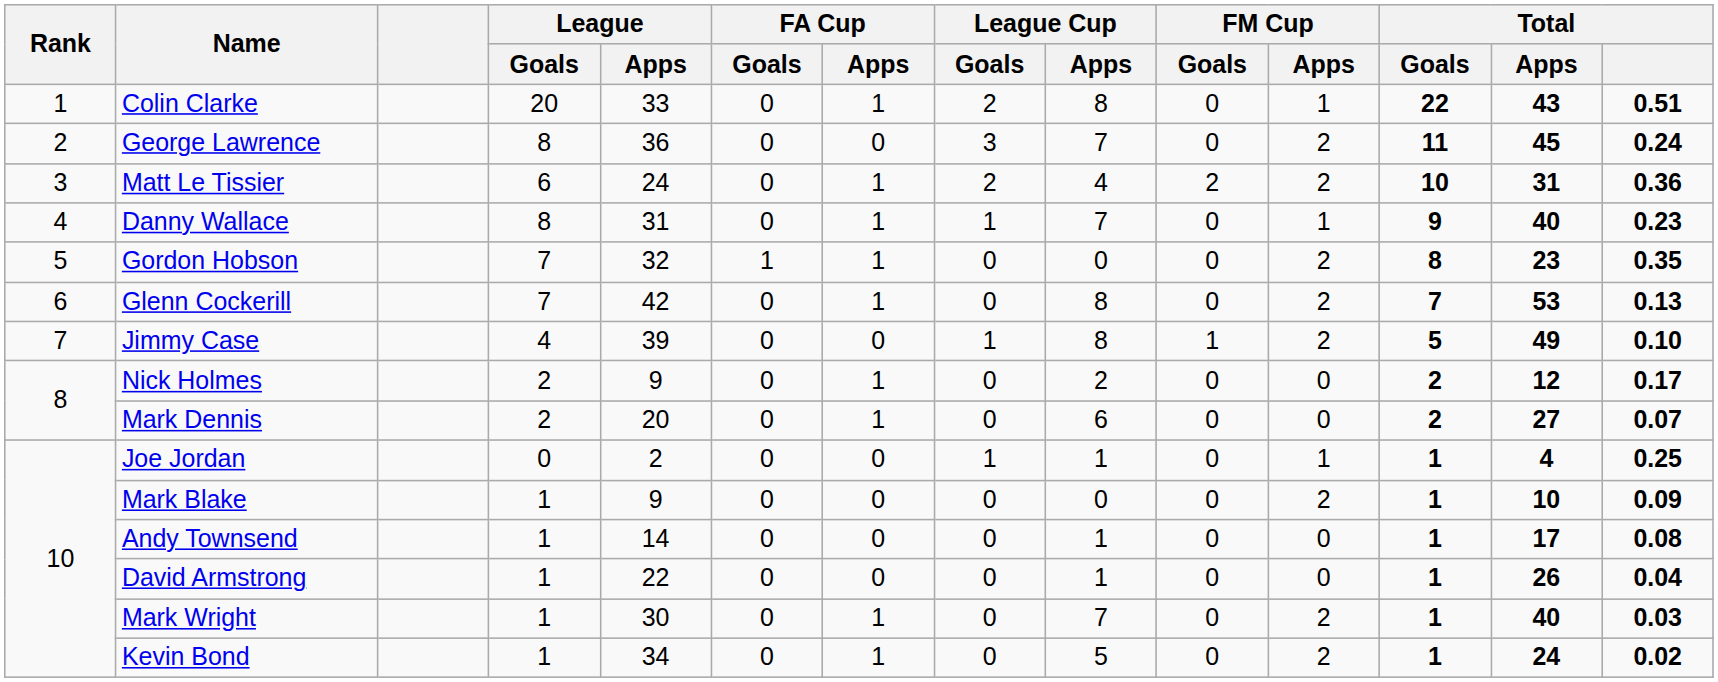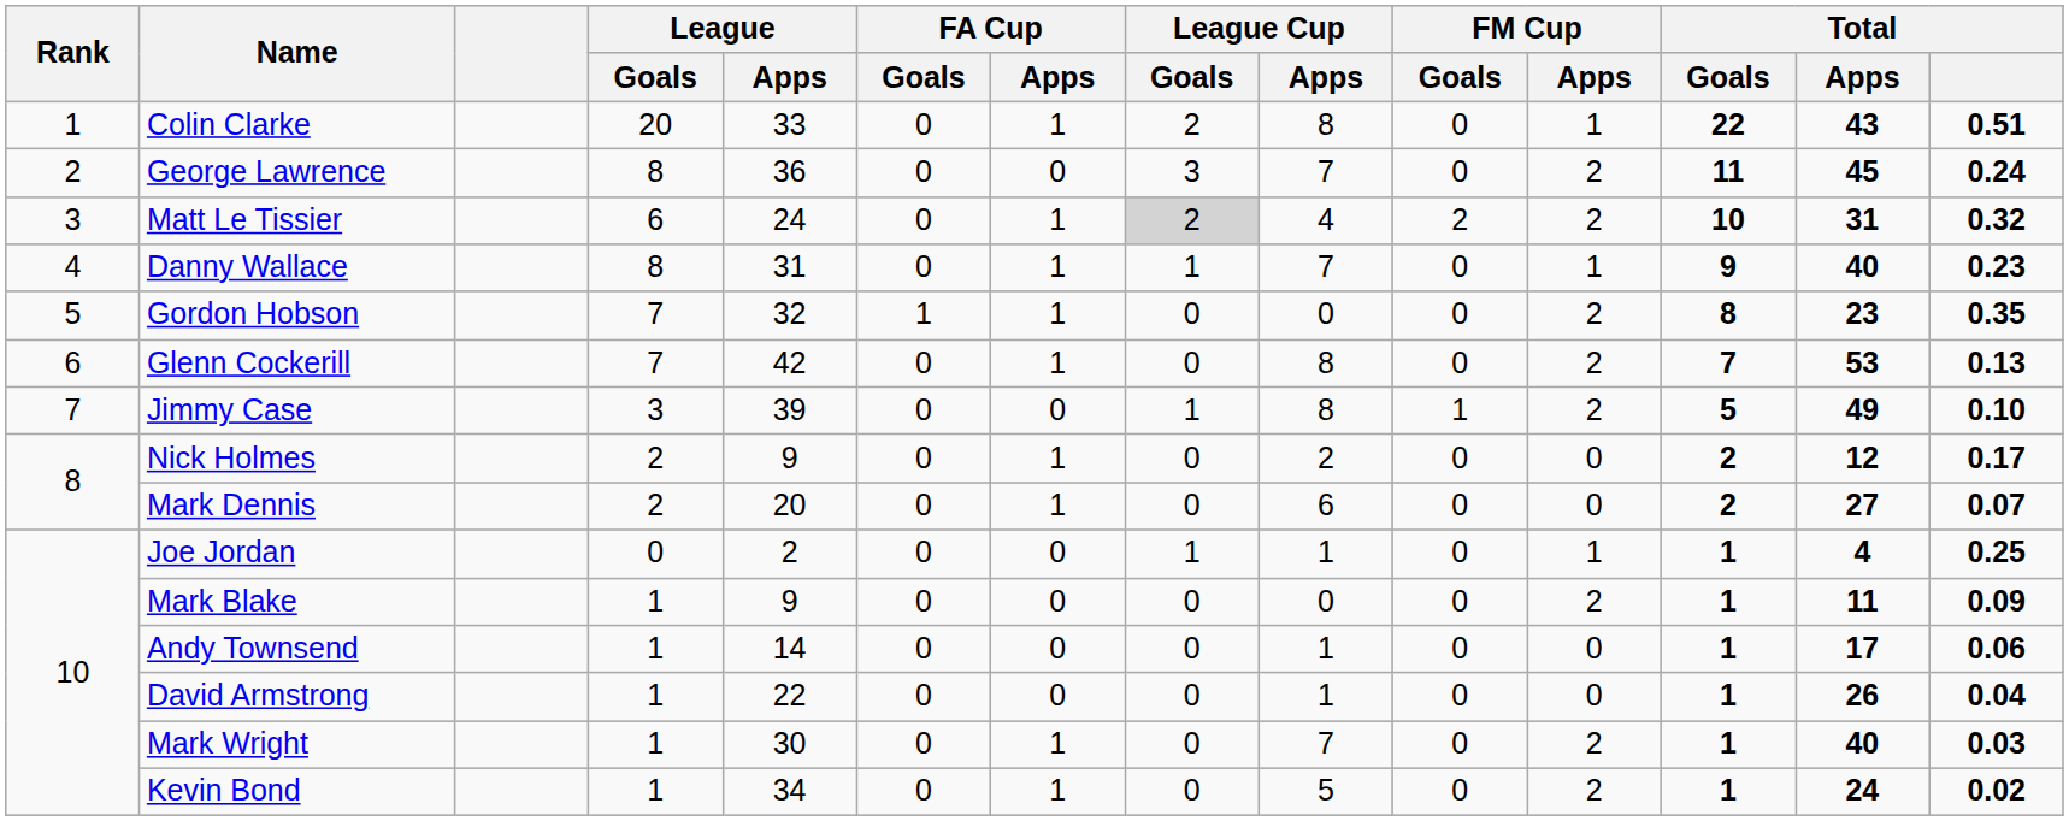Matt Le Tissier | League Cup / Goals: no background -> lightgrey background
Matt Le Tissier | Total: 0.36 -> 0.32
Jimmy Case | League / Goals: 4 -> 3
Mark Blake | Total / Apps: 10 -> 11
Andy Townsend | Total: 0.08 -> 0.06
